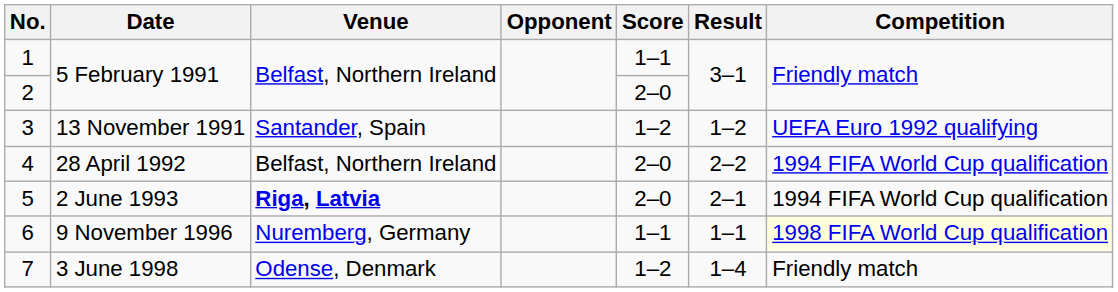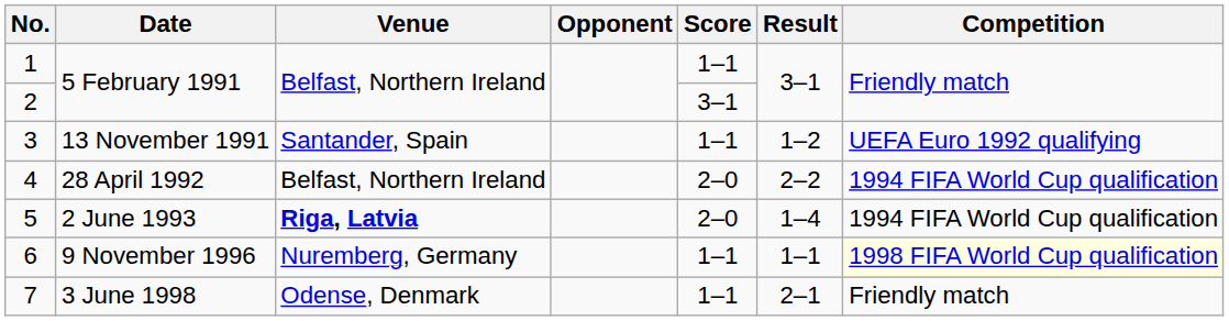2 | Score: 2–0 -> 3–1
3 | Score: 1–2 -> 1–1
5 | Result: 2–1 -> 1–4
7 | Score: 1–2 -> 1–1
7 | Result: 1–4 -> 2–1
